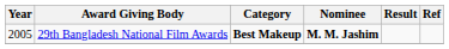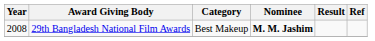29th Bangladesh National Film Awards | Year: 2005 -> 2008
29th Bangladesh National Film Awards | Category: bold -> normal
